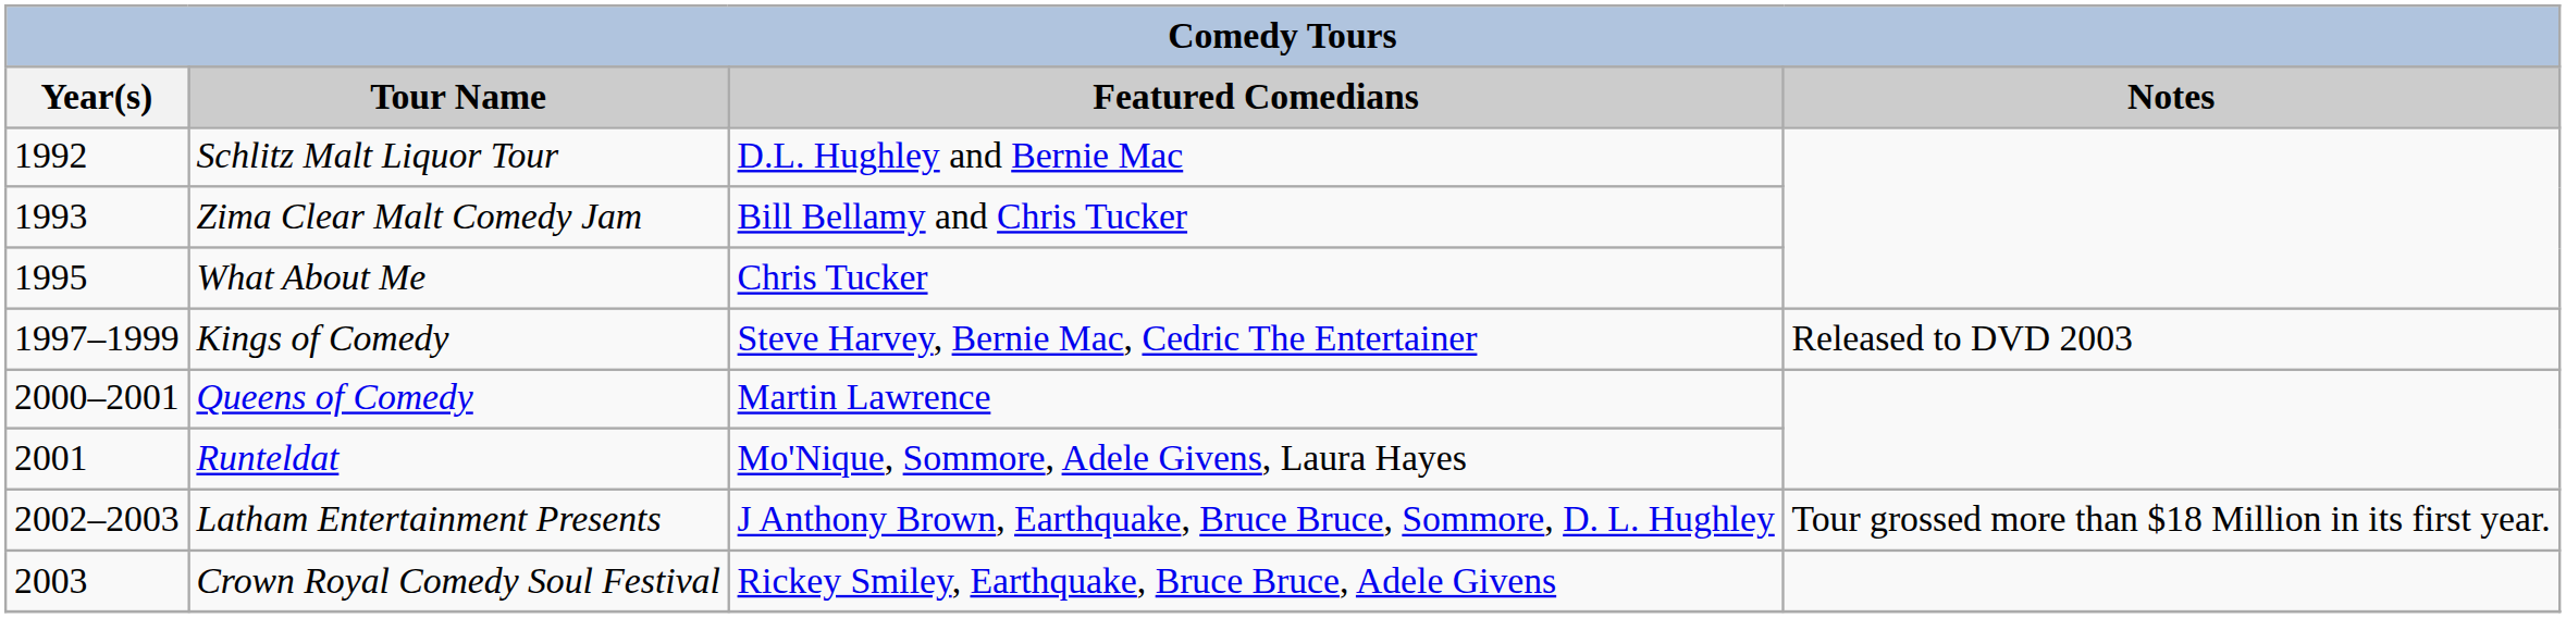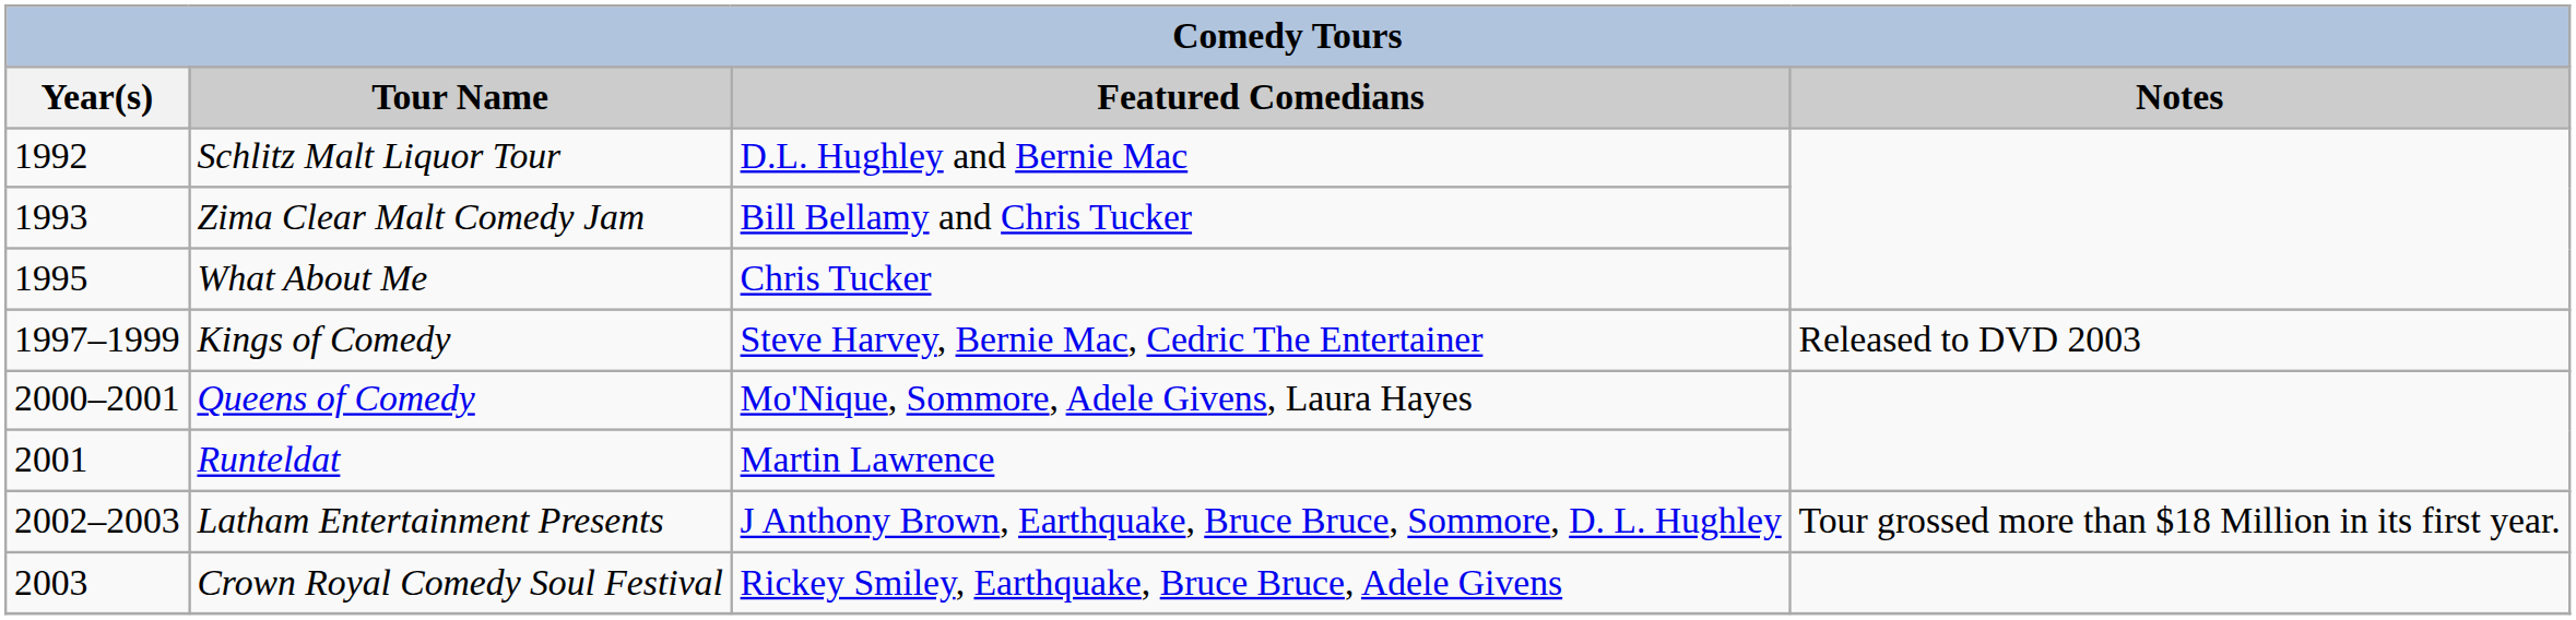Queens of Comedy | Featured Comedians: Martin Lawrence -> Mo'Nique, Sommore, Adele Givens, Laura Hayes
Runteldat | Featured Comedians: Mo'Nique, Sommore, Adele Givens, Laura Hayes -> Martin Lawrence
